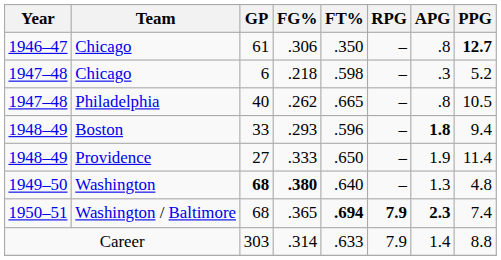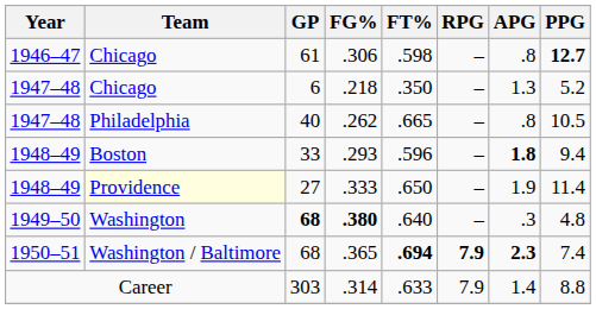.306 | FT%: .350 -> .598
.218 | FT%: .598 -> .350
.218 | APG: .3 -> 1.3
.333 | Team: no background -> lightyellow background
.380 | APG: 1.3 -> .3
